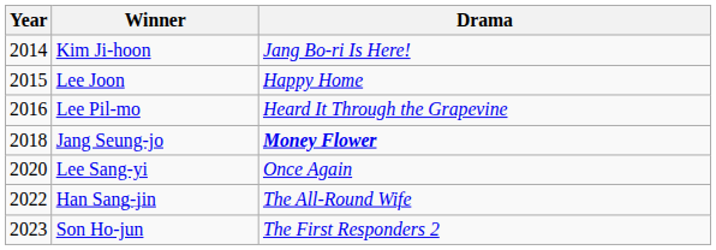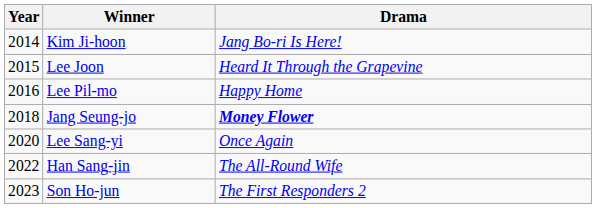Lee Joon | Drama: Happy Home -> Heard It Through the Grapevine
Lee Pil-mo | Drama: Heard It Through the Grapevine -> Happy Home
